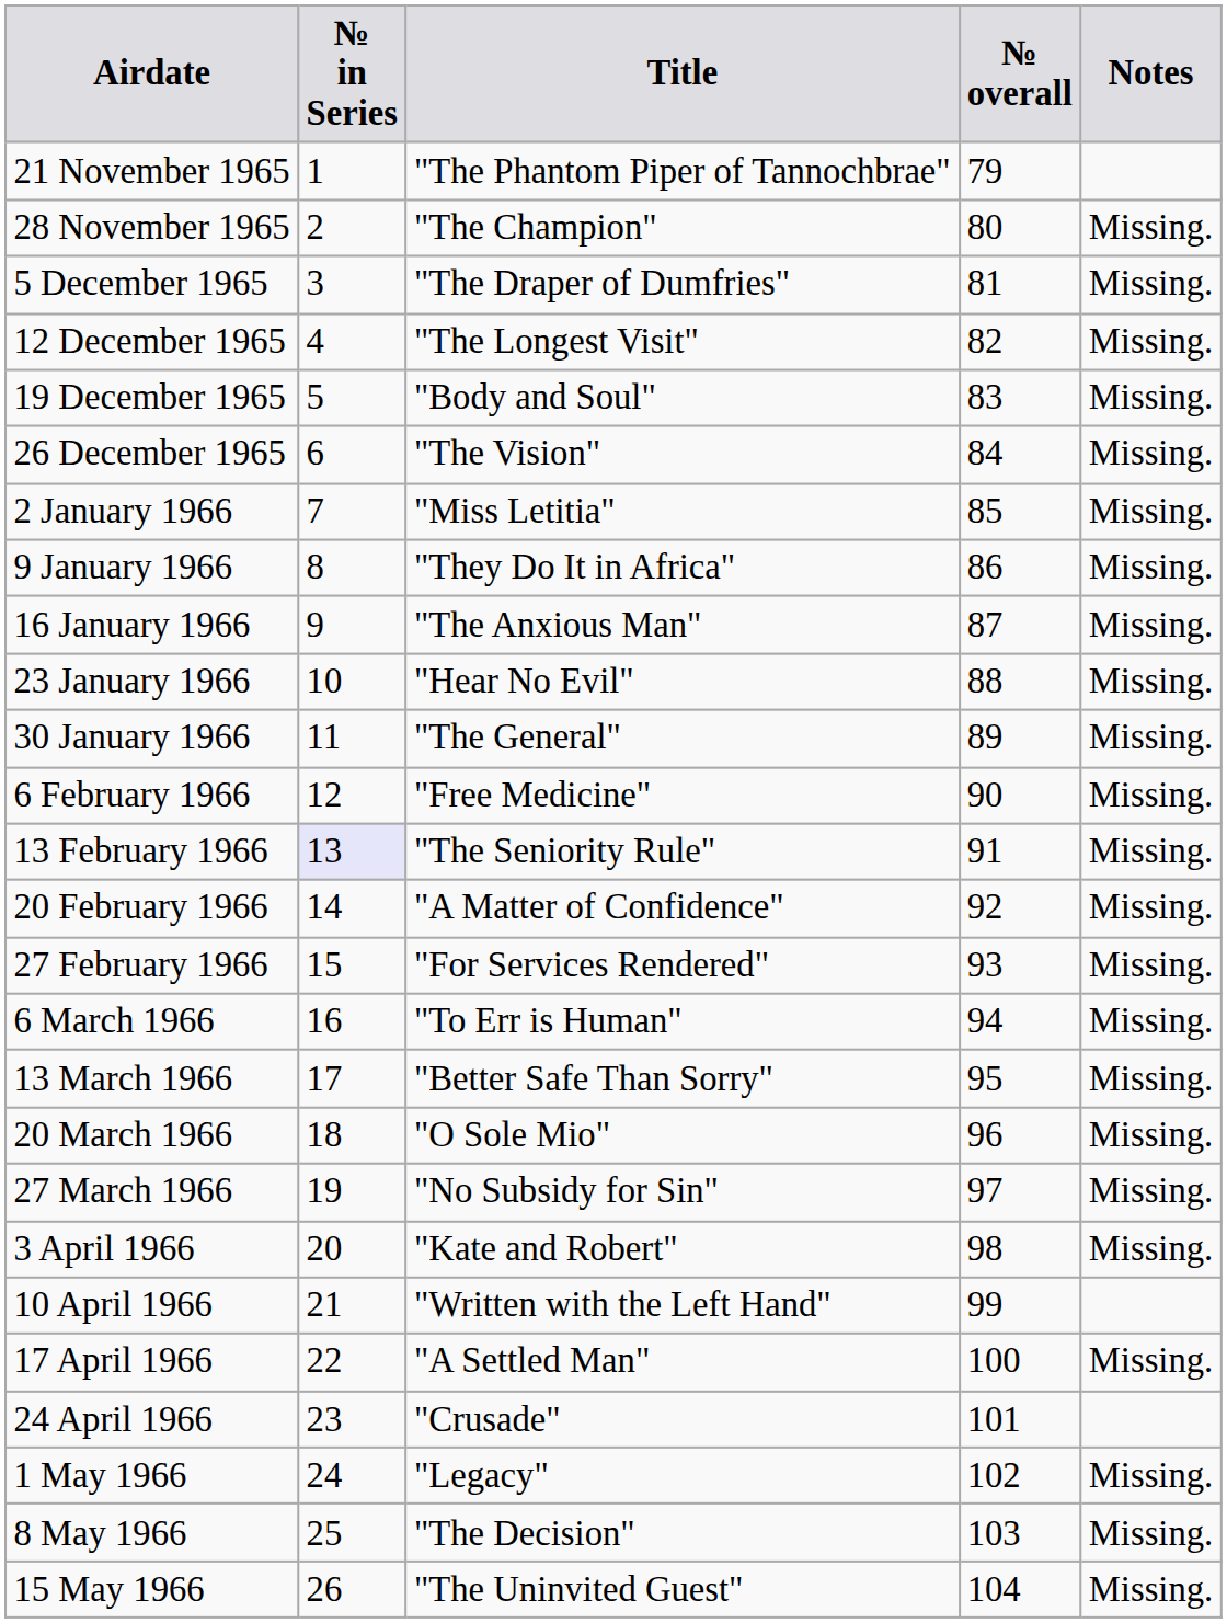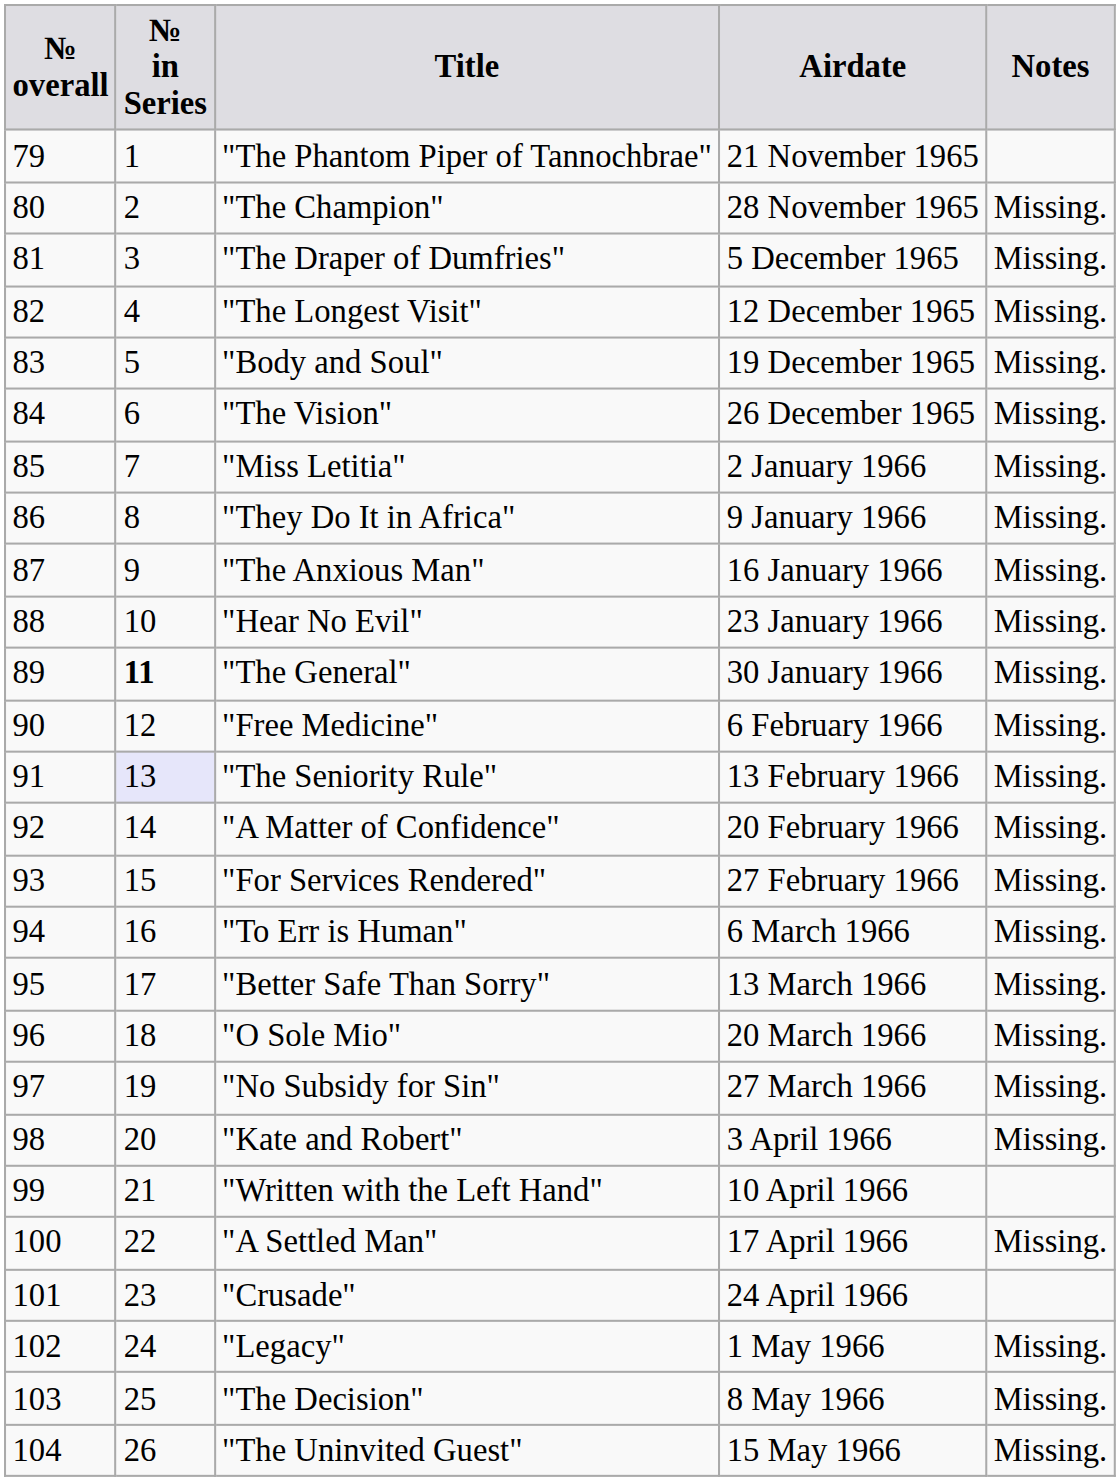columns swapped: № overall <-> Airdate
"The General" | № in Series: normal -> bold
